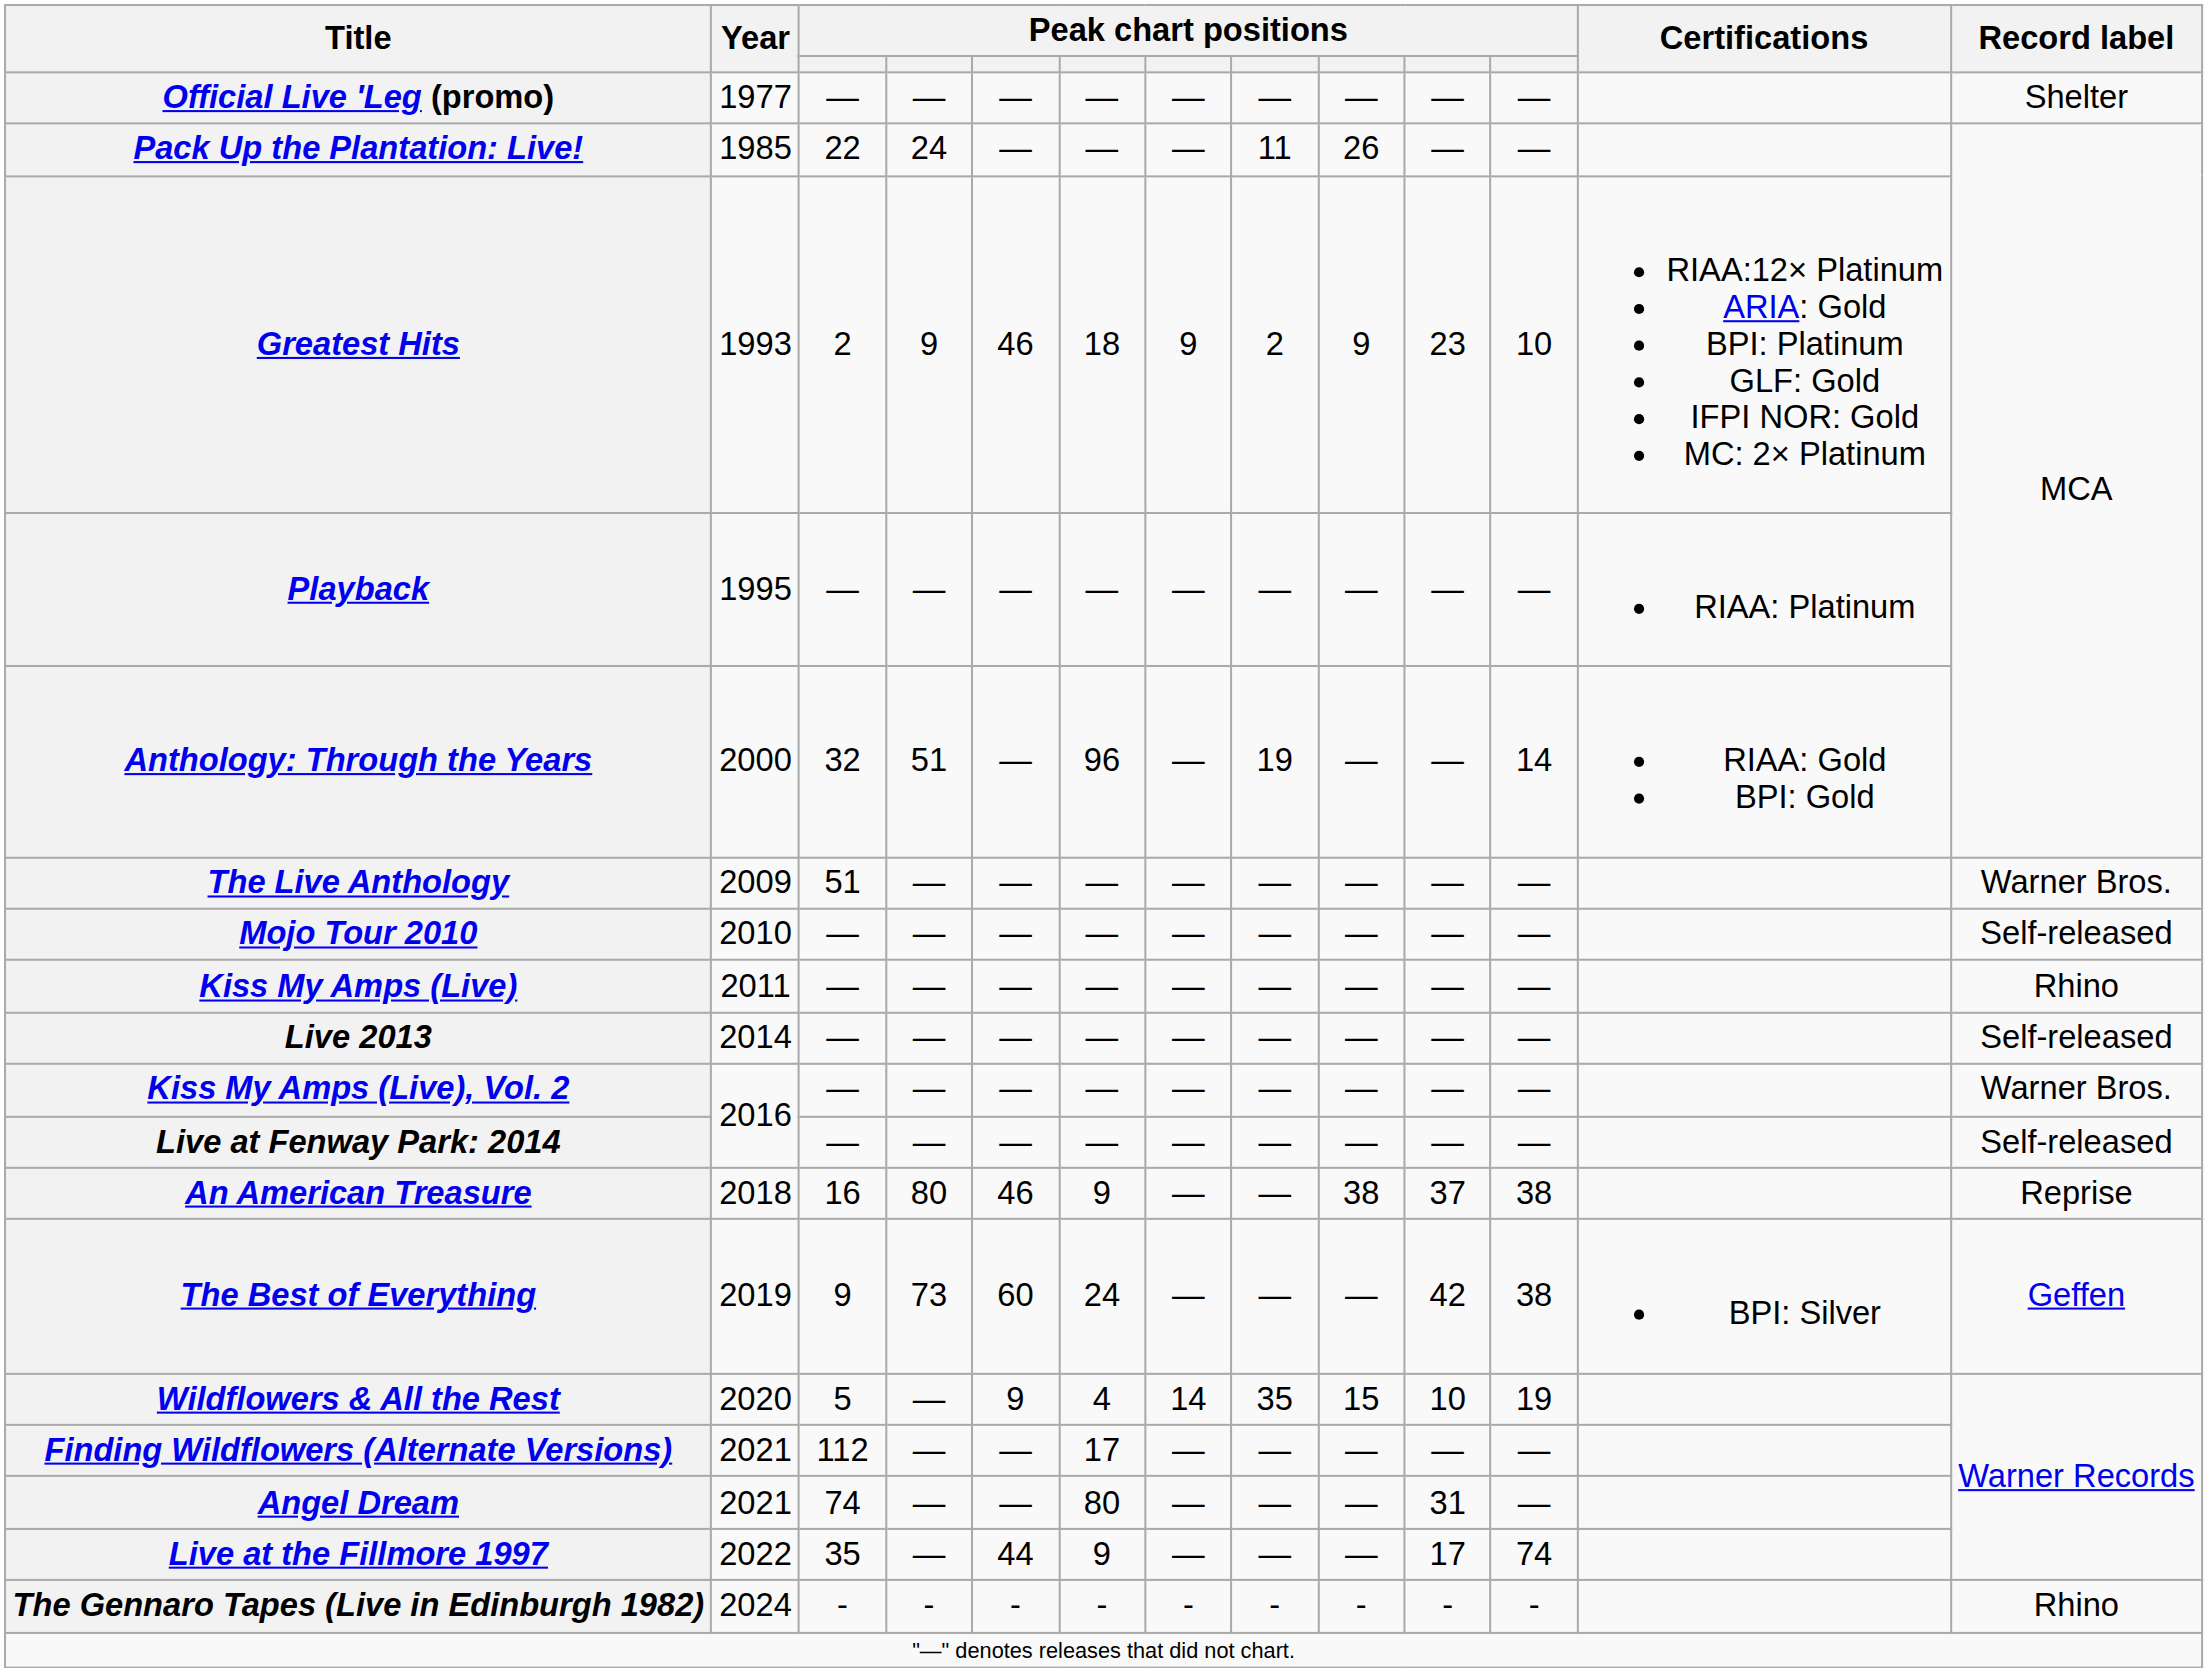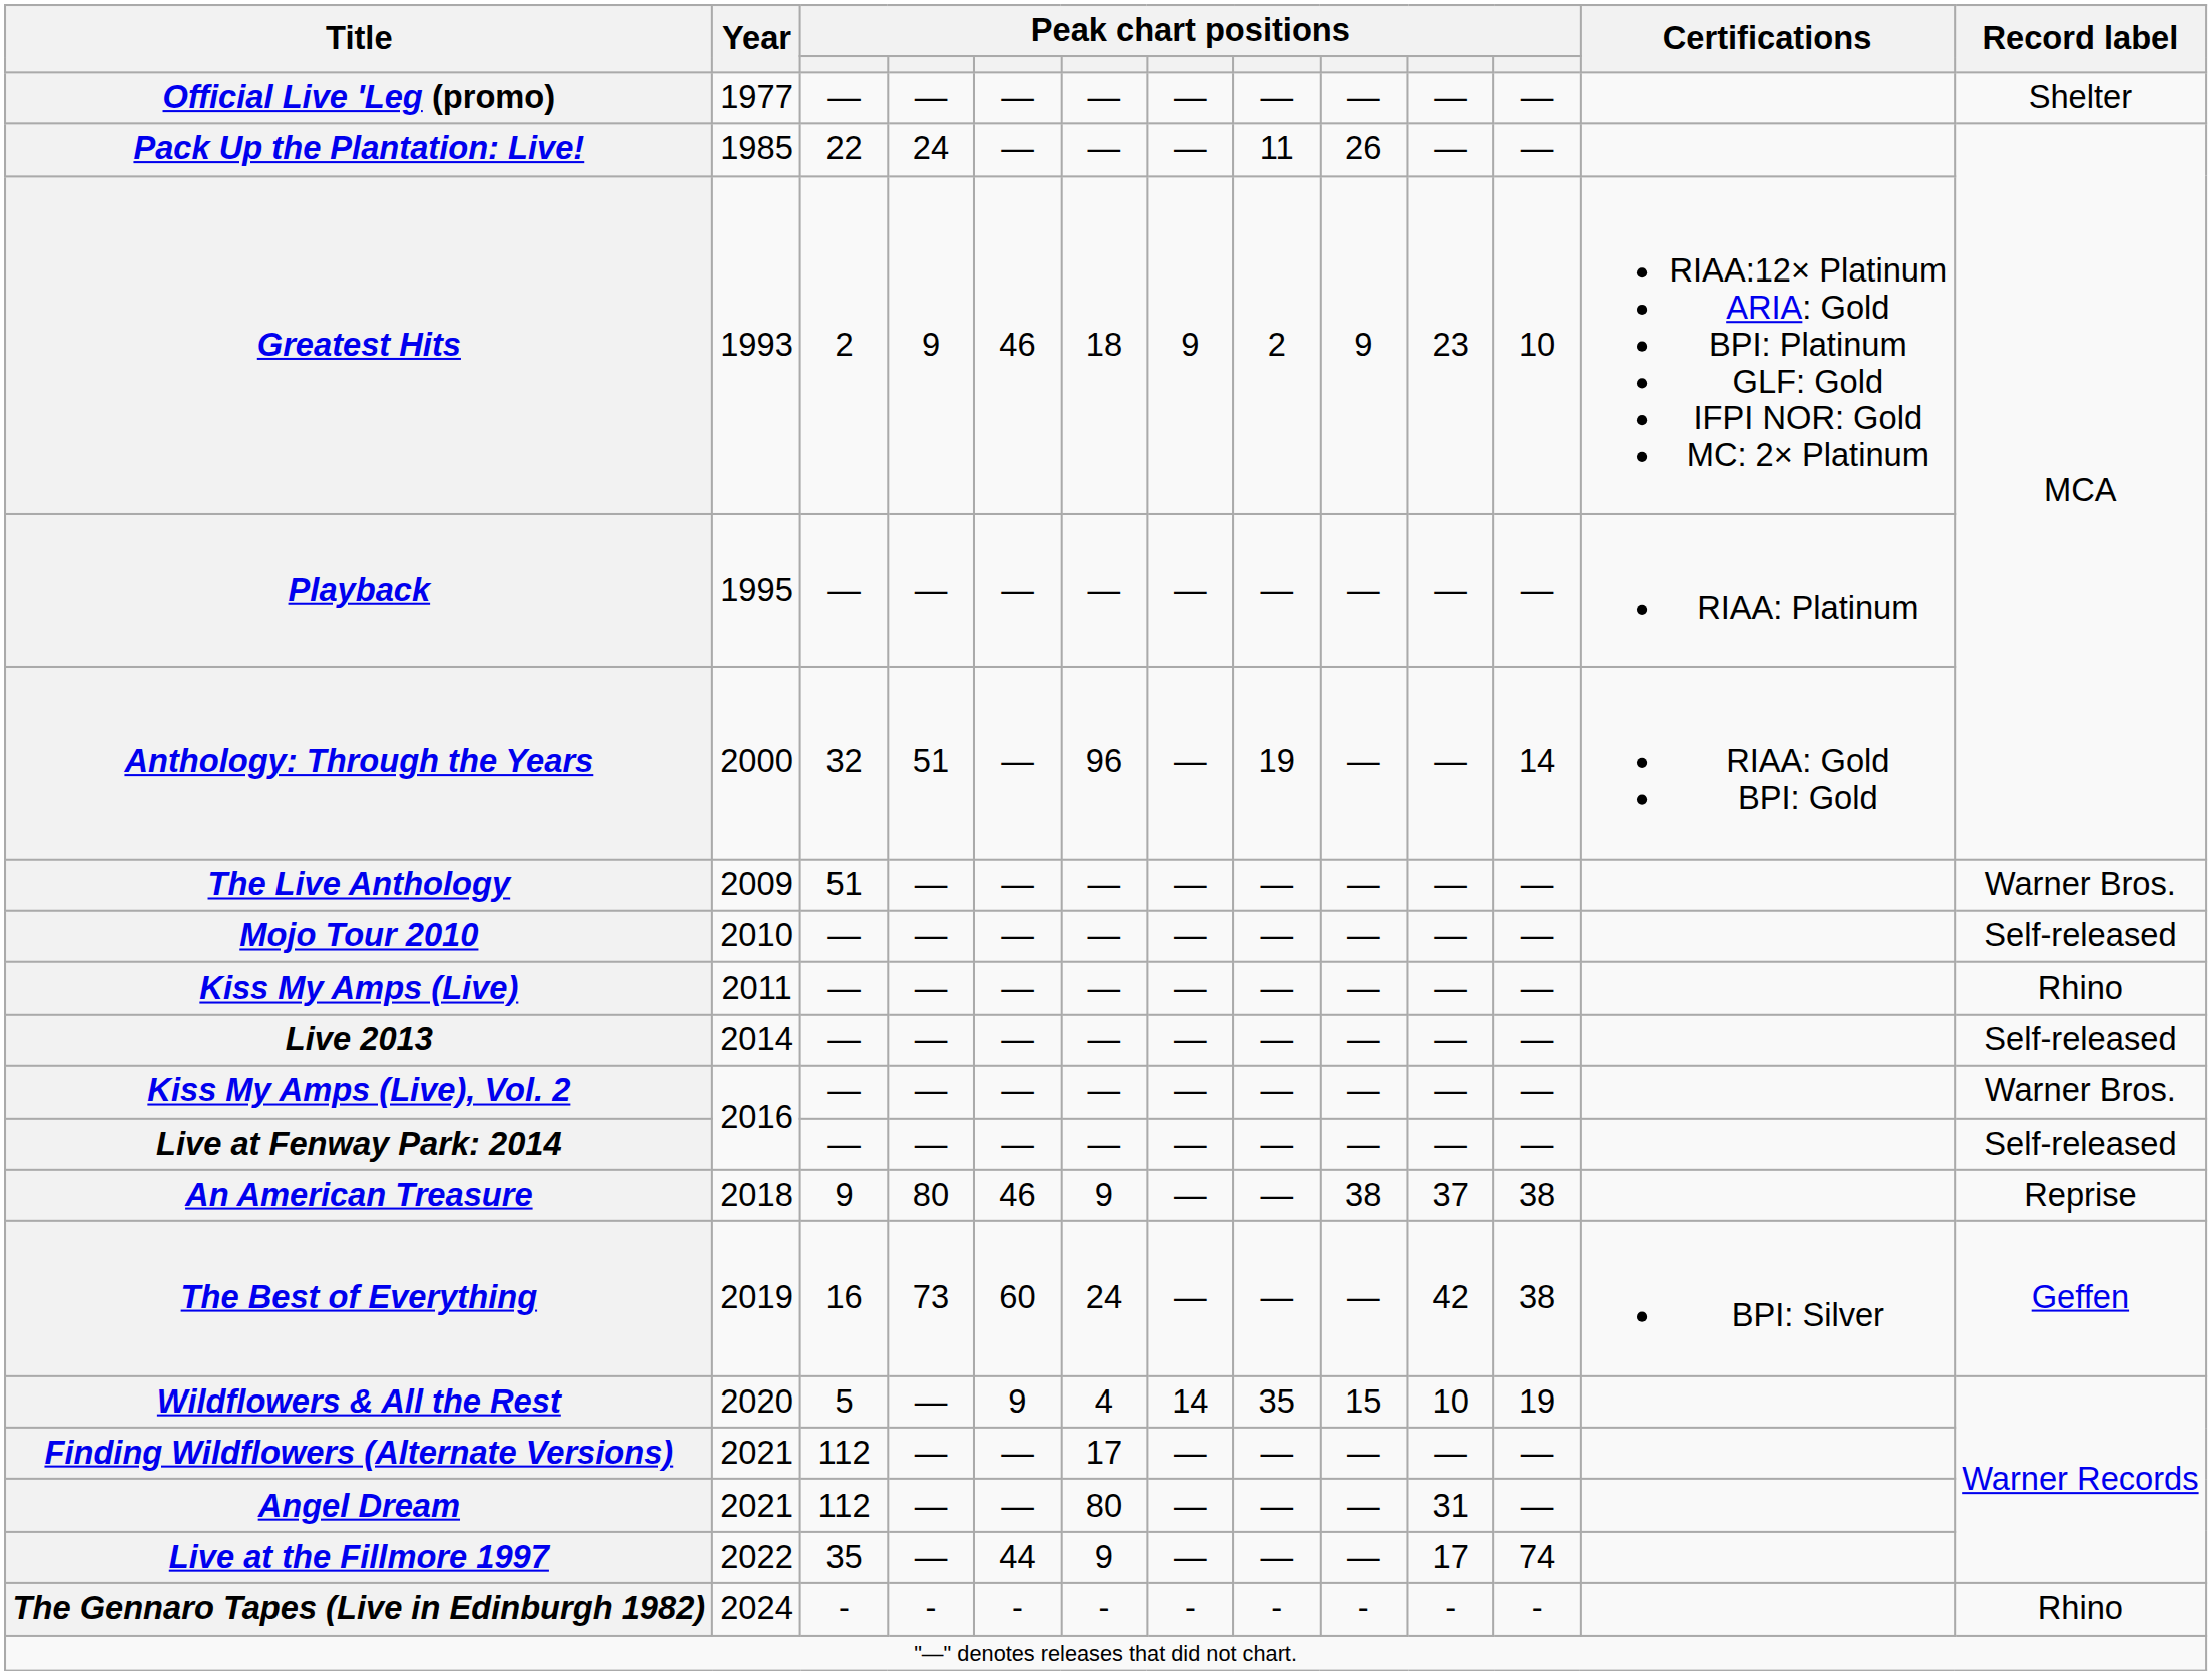An American Treasure | column 3: 16 -> 9
The Best of Everything | column 3: 9 -> 16
Angel Dream | column 3: 74 -> 112
